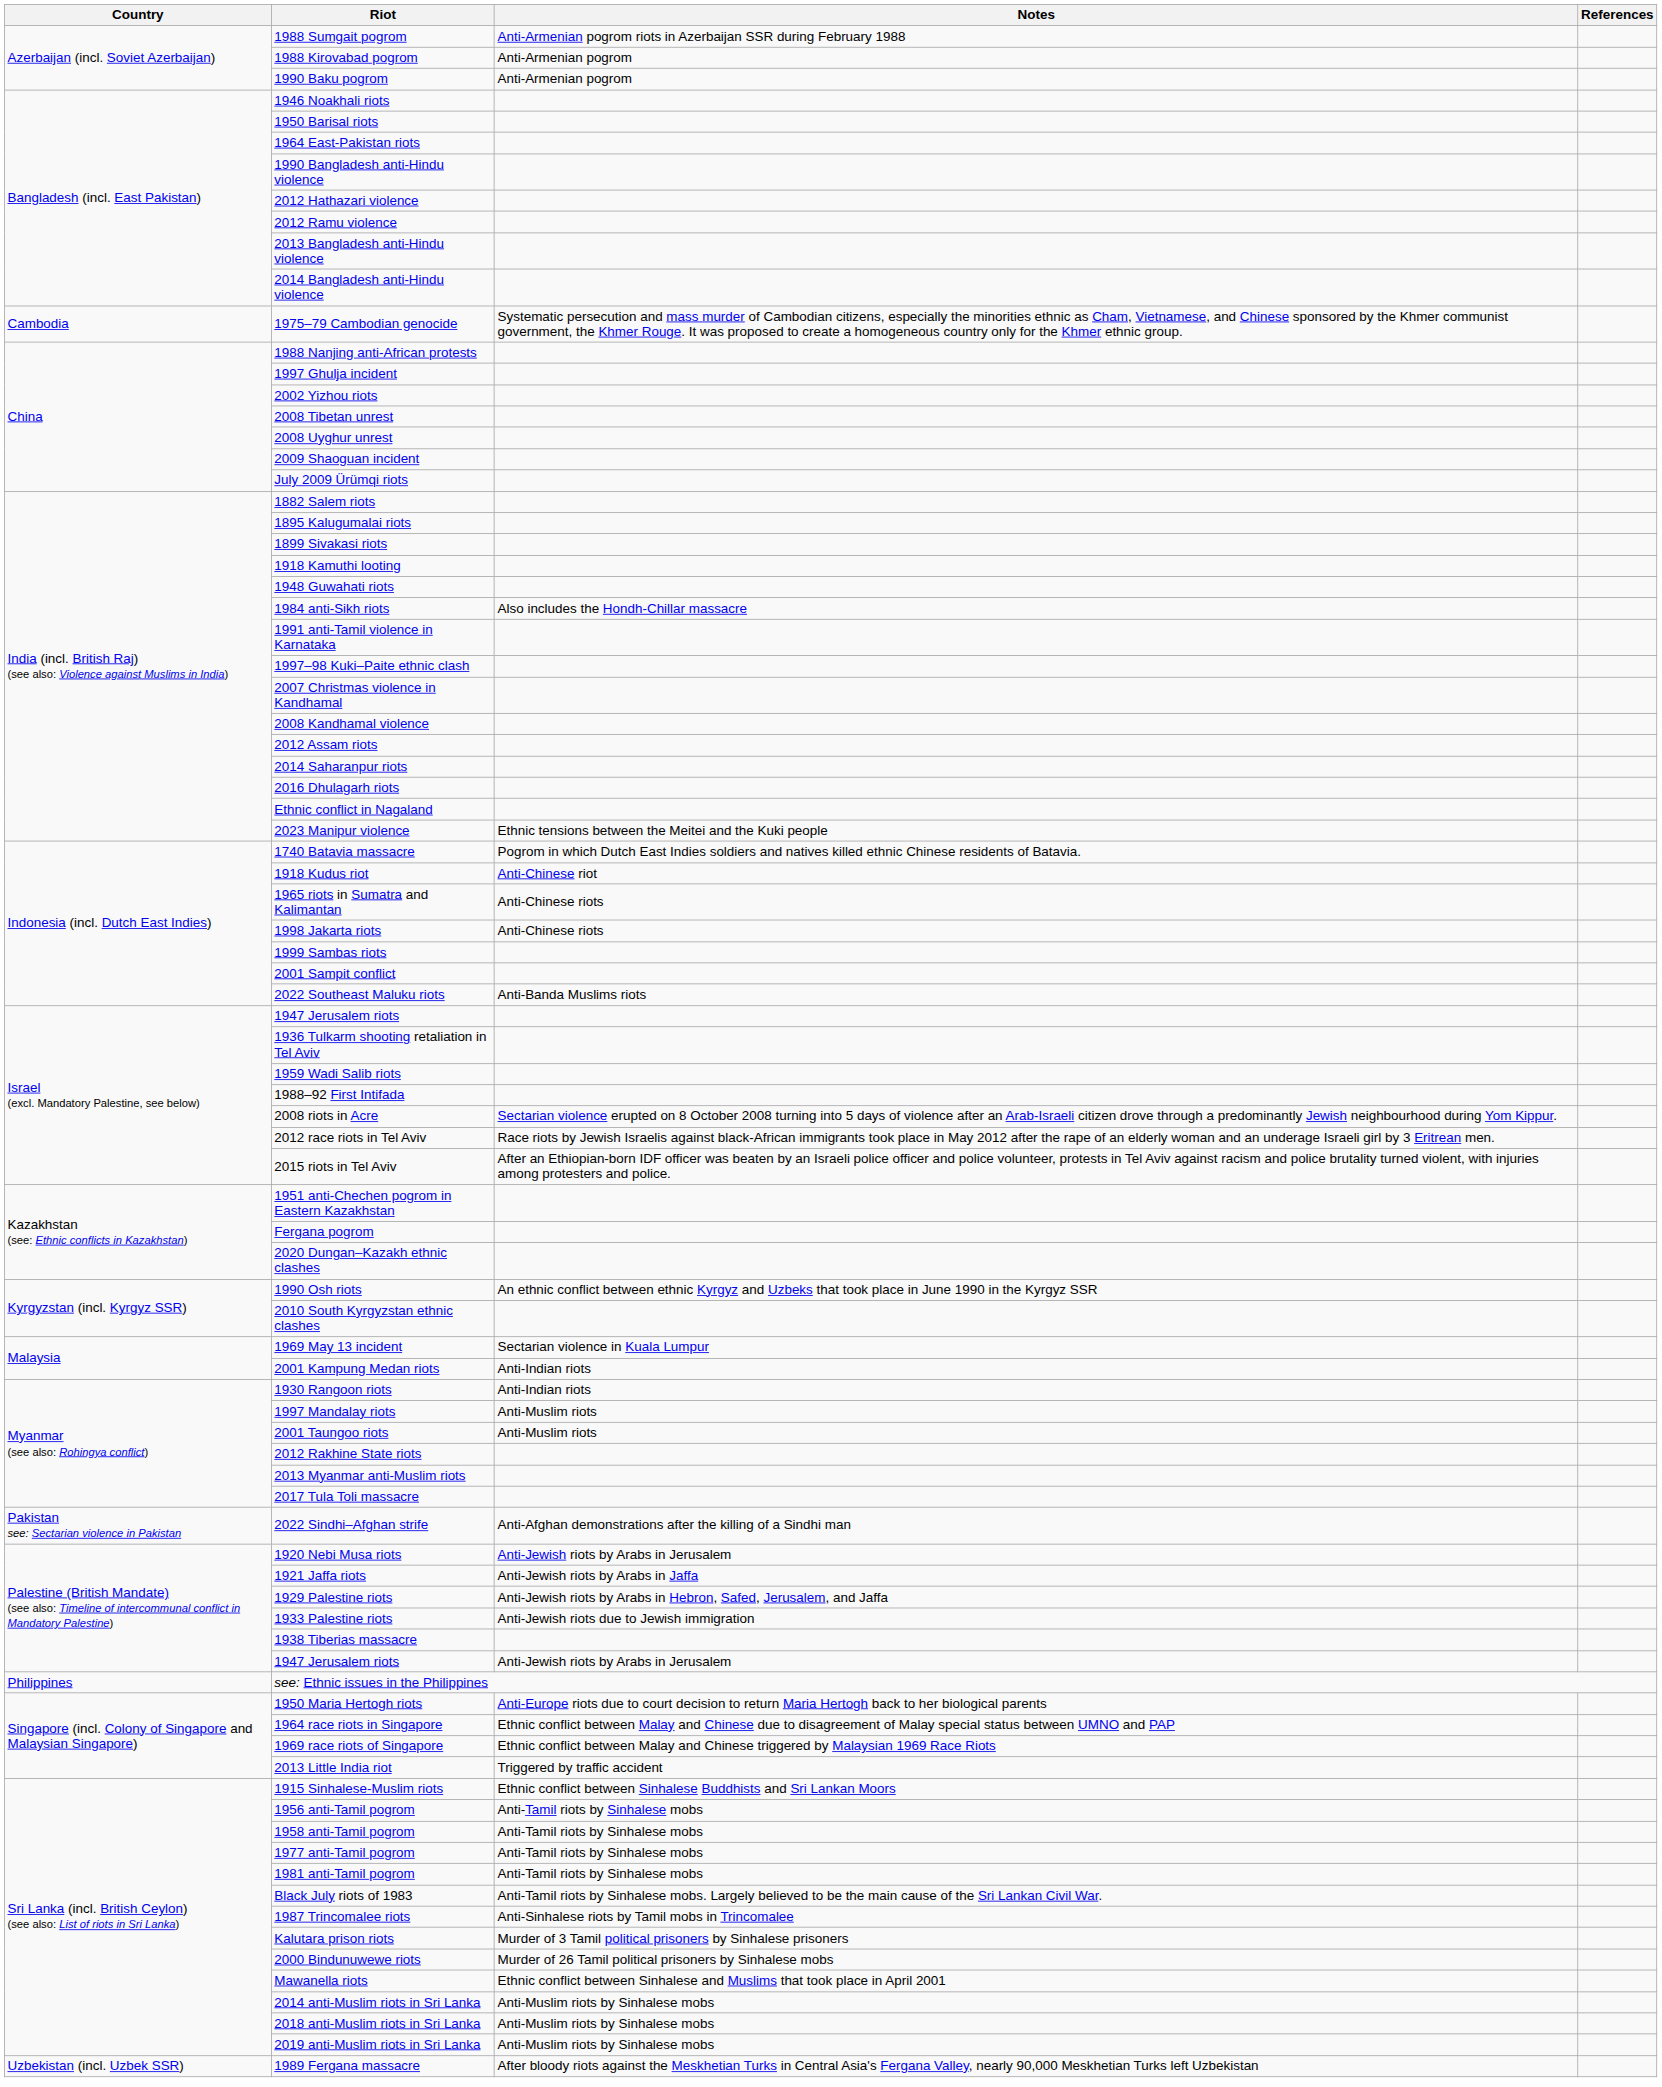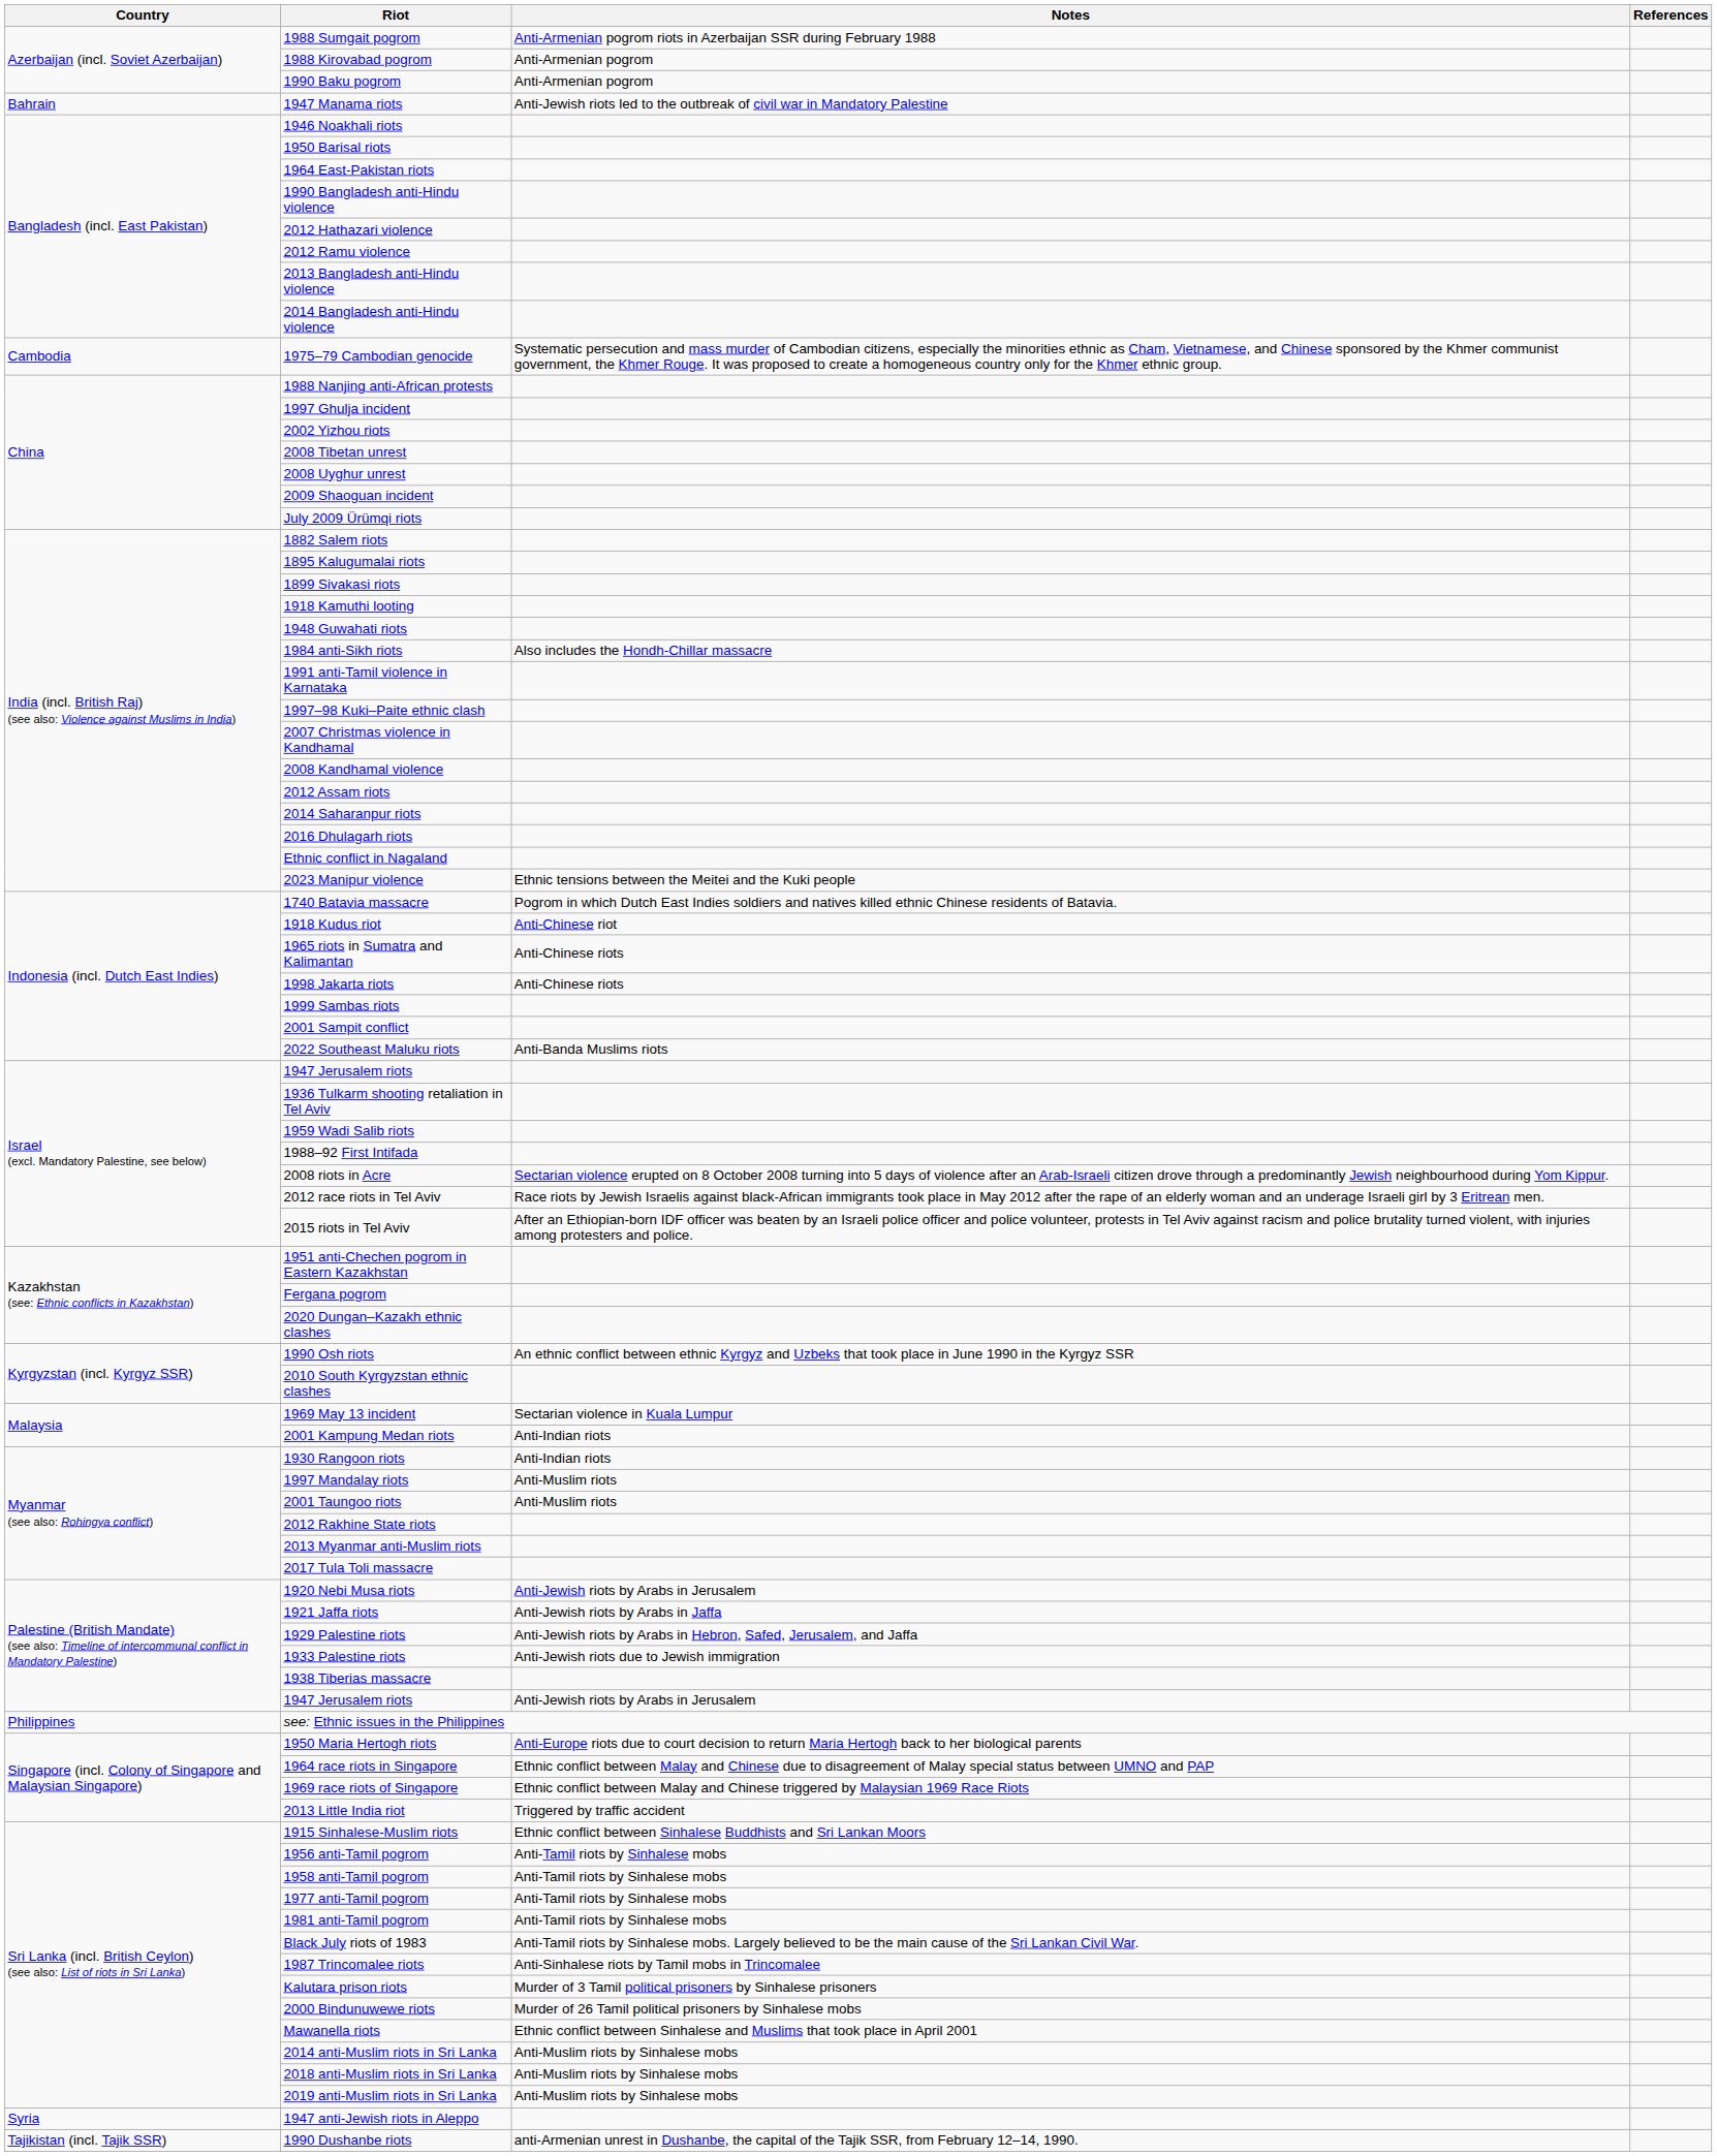+ row: Bahrain | 1947 Manama riots | Anti-Jewish riots led to the outbreak of civil war in Mandatory Palestine
- row: Pakistan see: Sectarian violence in Pakistan | 2022 Sindhi–Afghan strife | Anti-Afghan demonstrations after the killing of a Sindhi man
+ row: Syria | 1947 anti-Jewish riots in Aleppo
- row: Uzbekistan (incl. Uzbek SSR) | 1989 Fergana massacre | After bloody riots against the Meskhetian Turks in Central Asia's Fergana Valley, nearly 90,000 Meskhetian Turks left Uzbekistan
+ row: Tajikistan (incl. Tajik SSR) | 1990 Dushanbe riots | anti-Armenian unrest in Dushanbe, the capital of the Tajik SSR, from February 12–14, 1990.
